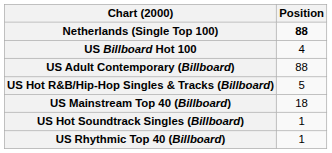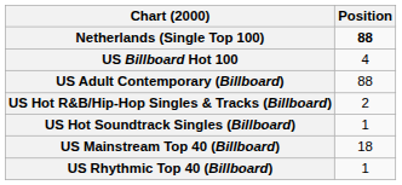US Hot R&B/Hip-Hop Singles & Tracks (Billboard) | Position: 5 -> 2
rows swapped: US Hot Soundtrack Singles (Billboard) <-> US Mainstream Top 40 (Billboard)
